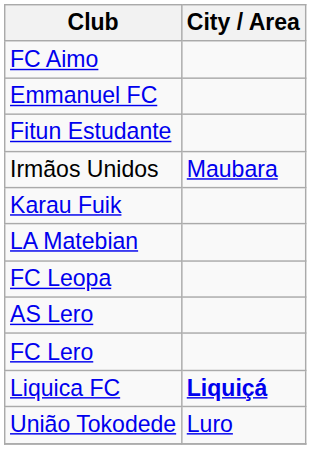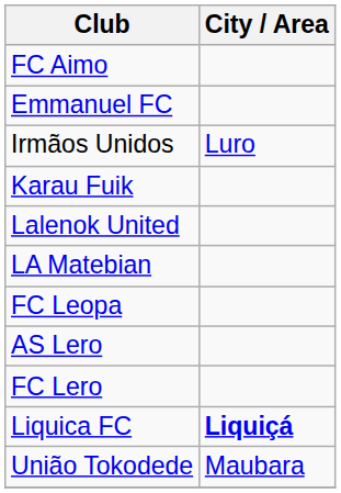- row: Fitun Estudante
Irmãos Unidos | City / Area: Maubara -> Luro
+ row: Lalenok United
União Tokodede | City / Area: Luro -> Maubara
